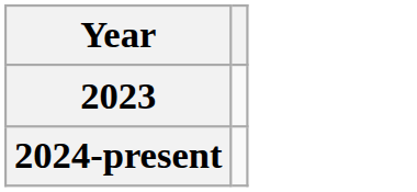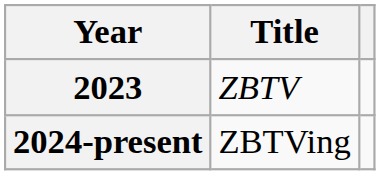+ column: Title | ZBTV | ZBTVing
